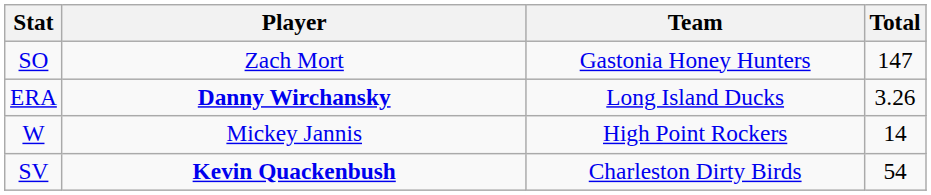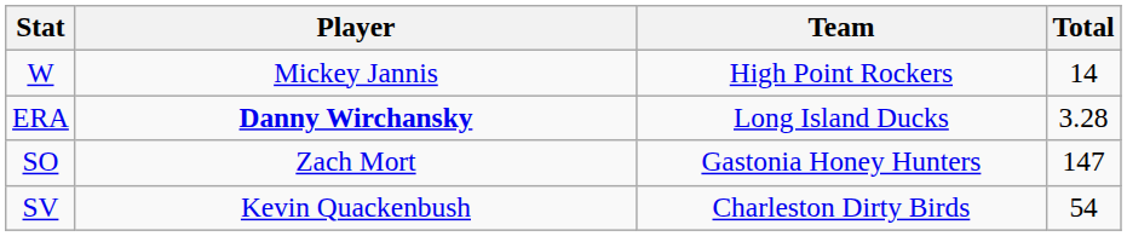rows swapped: W <-> SO
ERA | Total: 3.26 -> 3.28
SV | Player: bold -> normal
